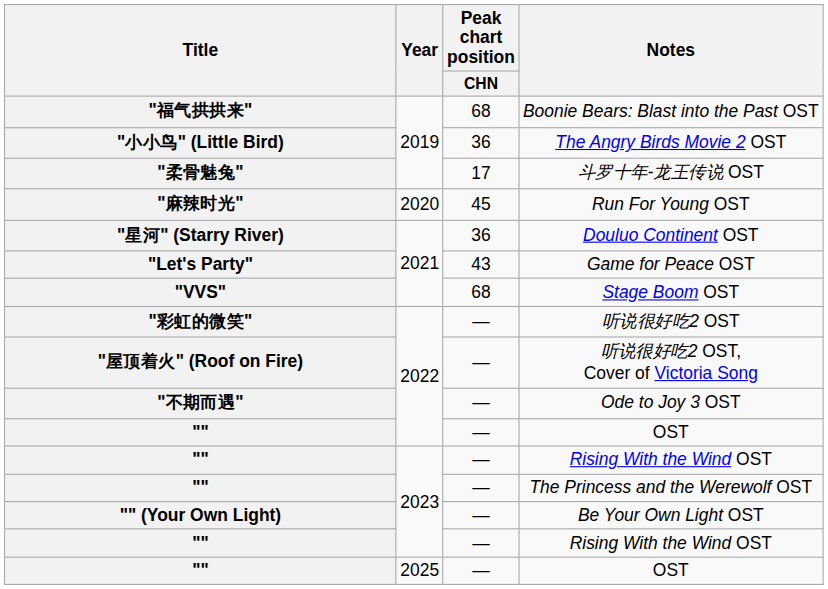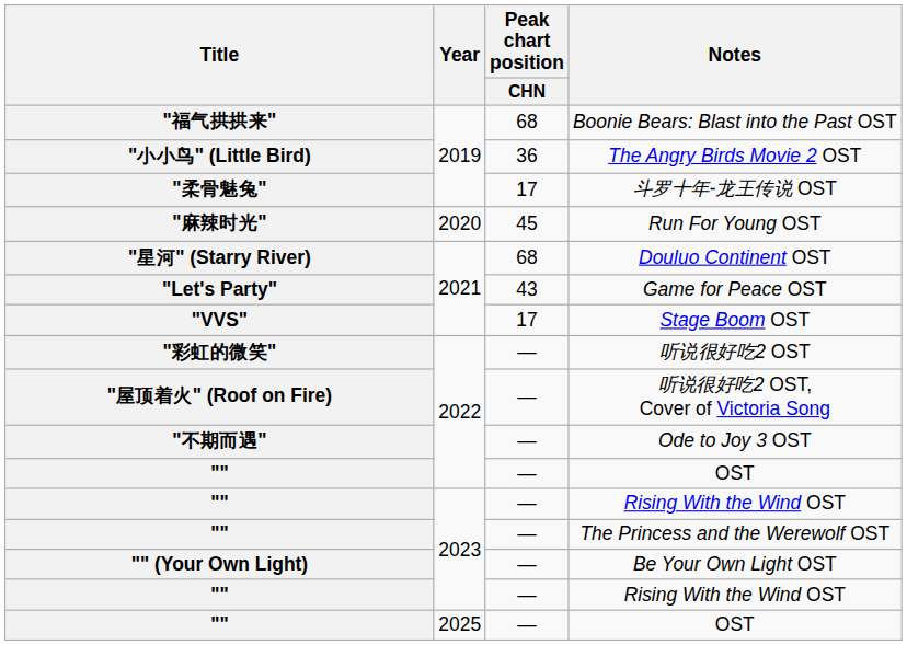Douluo Continent OST | Peak chart position / CHN: 36 -> 68
Stage Boom OST | Peak chart position / CHN: 68 -> 17
